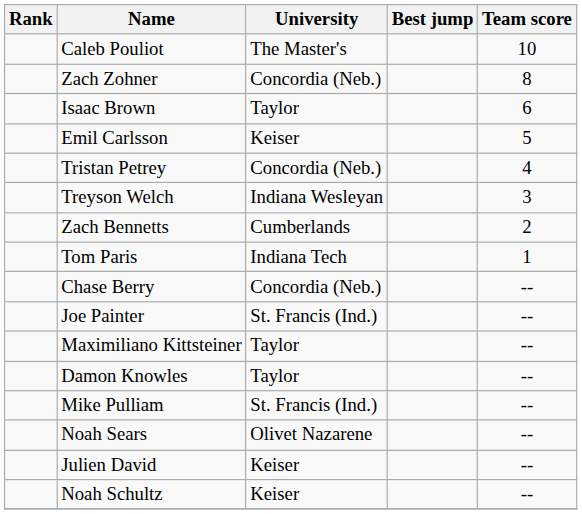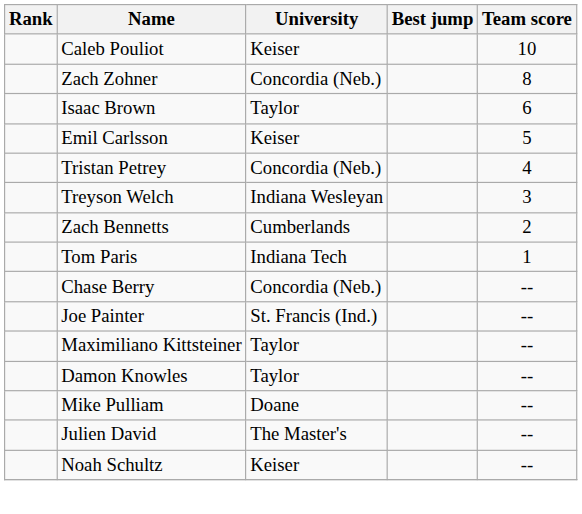Caleb Pouliot | University: The Master's -> Keiser
Mike Pulliam | University: St. Francis (Ind.) -> Doane
- row: Noah Sears | Olivet Nazarene | --
Julien David | University: Keiser -> The Master's
